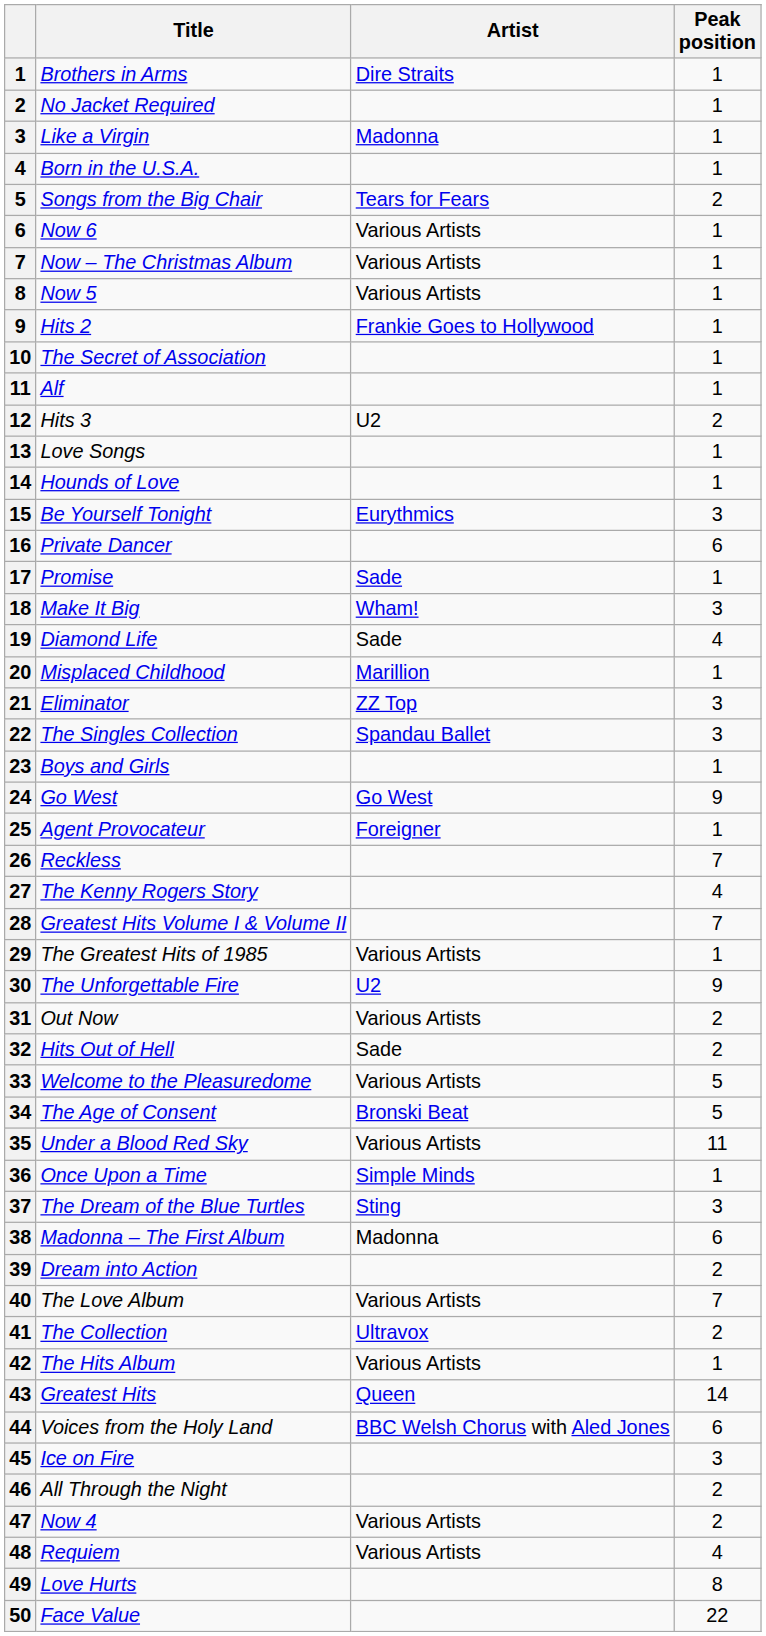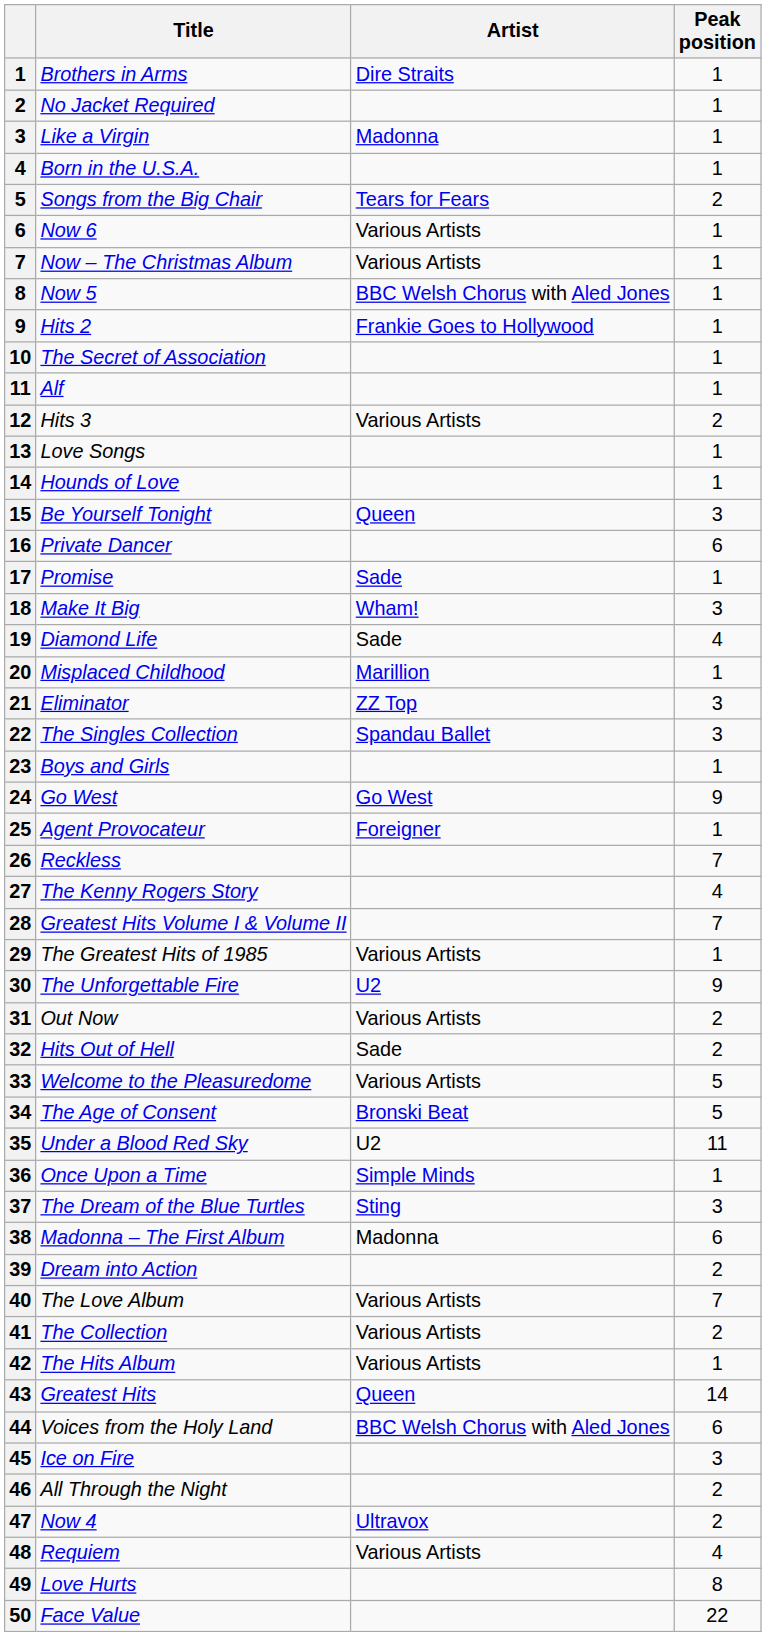Now 5 | Artist: Various Artists -> BBC Welsh Chorus with Aled Jones
Hits 3 | Artist: U2 -> Various Artists
Be Yourself Tonight | Artist: Eurythmics -> Queen
Under a Blood Red Sky | Artist: Various Artists -> U2
The Collection | Artist: Ultravox -> Various Artists
Now 4 | Artist: Various Artists -> Ultravox
